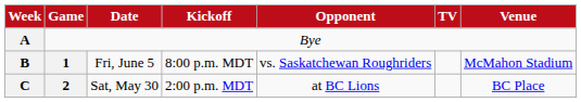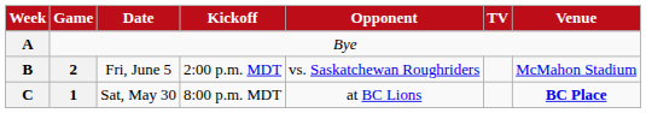B | Game: 1 -> 2
B | Kickoff: 8:00 p.m. MDT -> 2:00 p.m. MDT
C | Game: 2 -> 1
C | Kickoff: 2:00 p.m. MDT -> 8:00 p.m. MDT
C | Venue: normal -> bold
